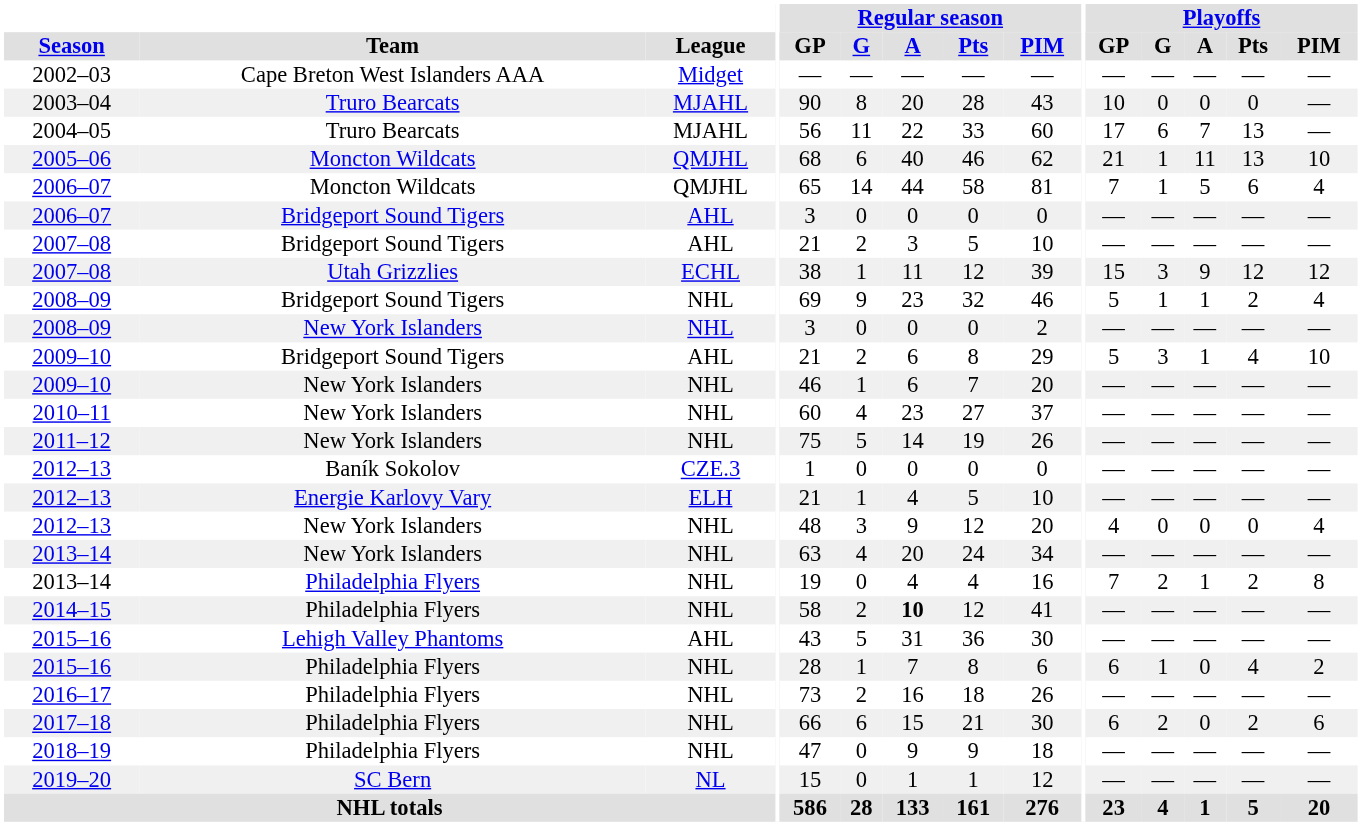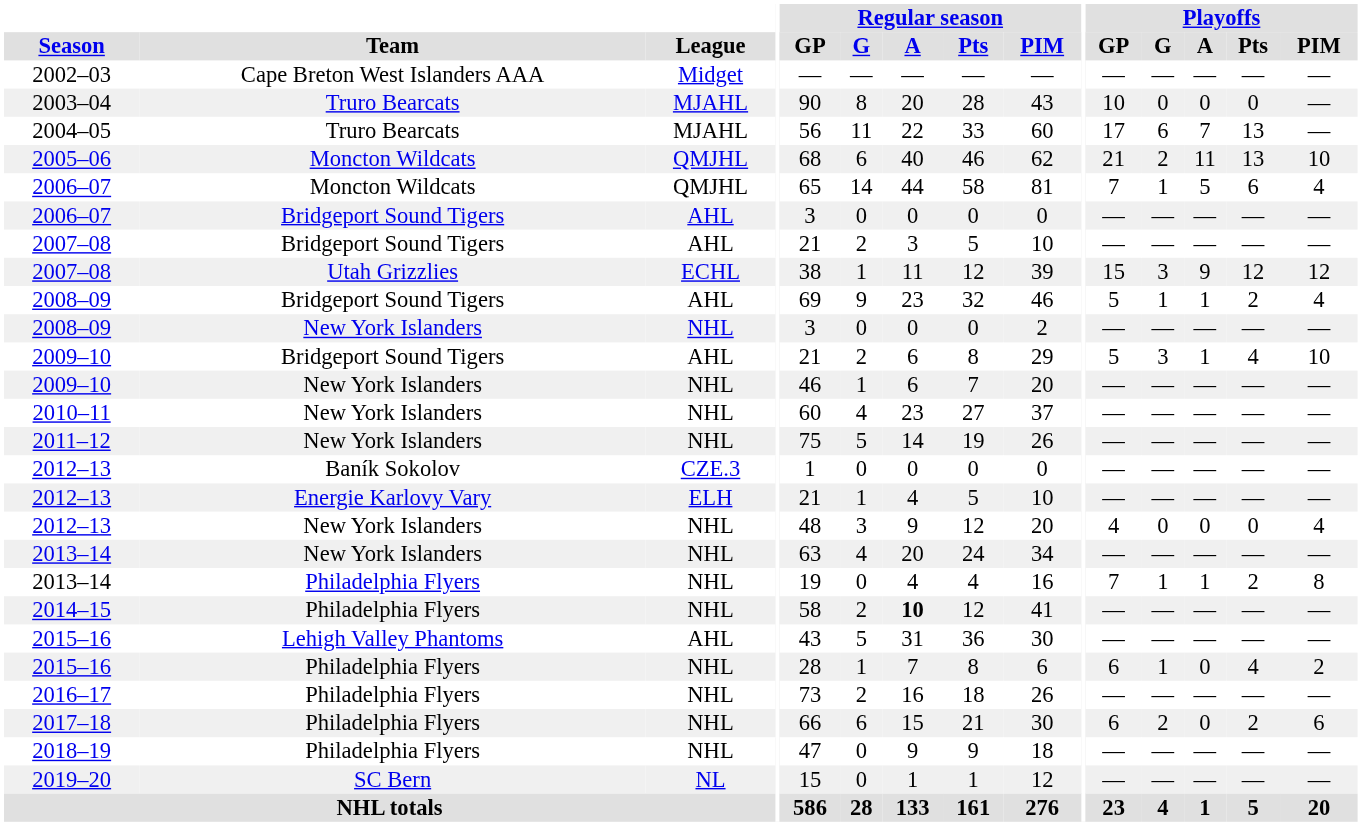2005–06 | Playoffs / G: 1 -> 2
2008–09 / Bridgeport Sound Tigers | League: NHL -> AHL
2013–14 / Philadelphia Flyers | Playoffs / G: 2 -> 1
